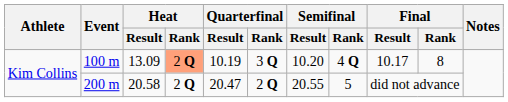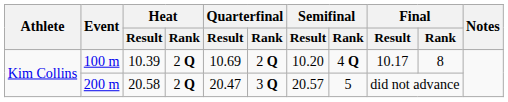100 m | Heat / Result: 13.09 -> 10.39
100 m | Heat / Rank: lightsalmon background -> no background
100 m | Quarterfinal / Result: 10.19 -> 10.69
100 m | Quarterfinal / Rank: 3 Q -> 2 Q
200 m | Quarterfinal / Rank: 2 Q -> 3 Q
200 m | Semifinal / Result: 20.55 -> 20.57
